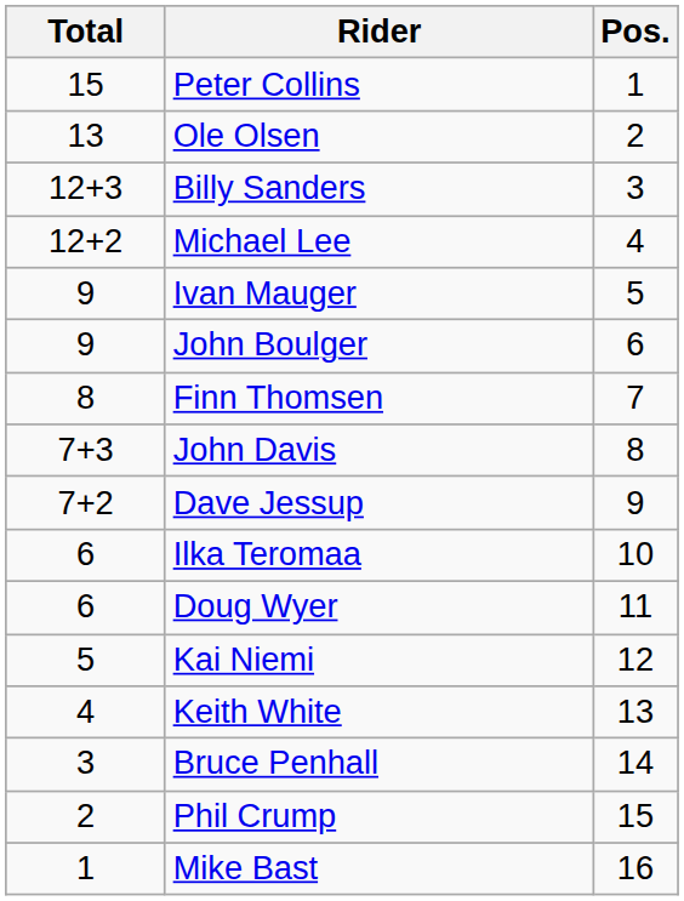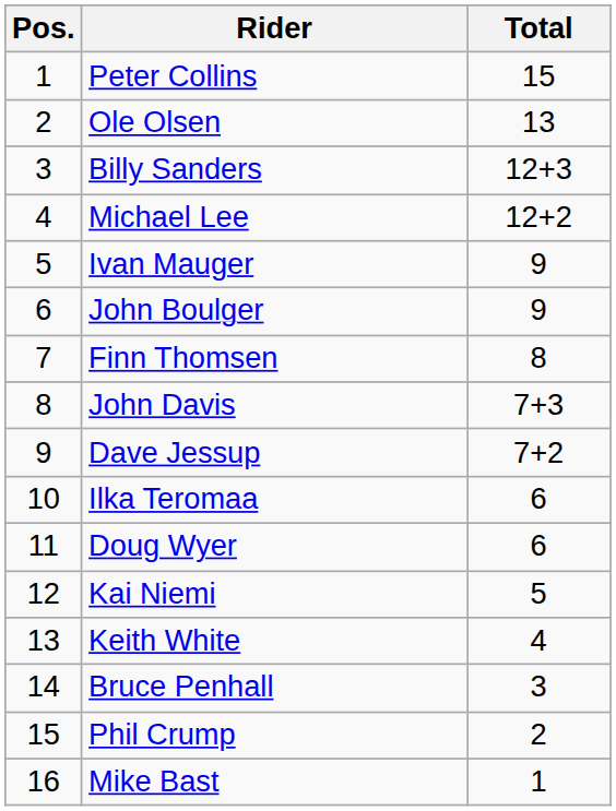columns swapped: Pos. <-> Total
